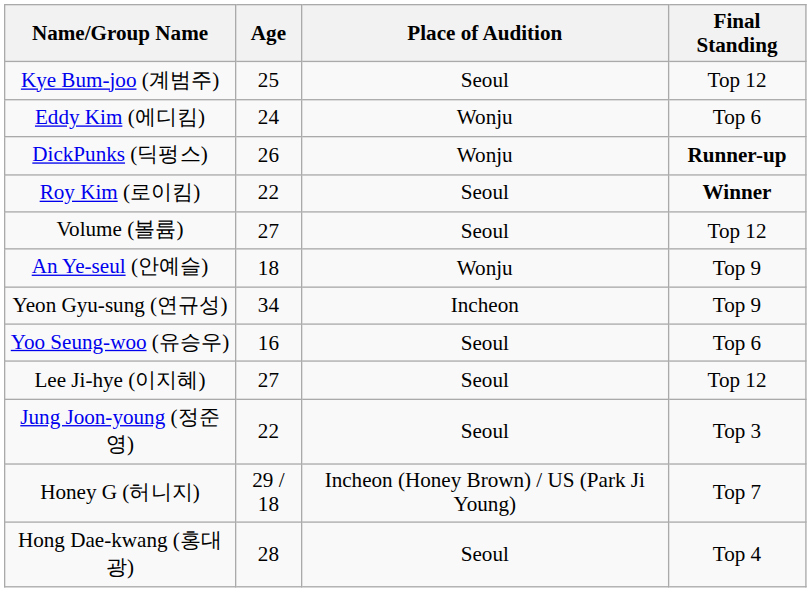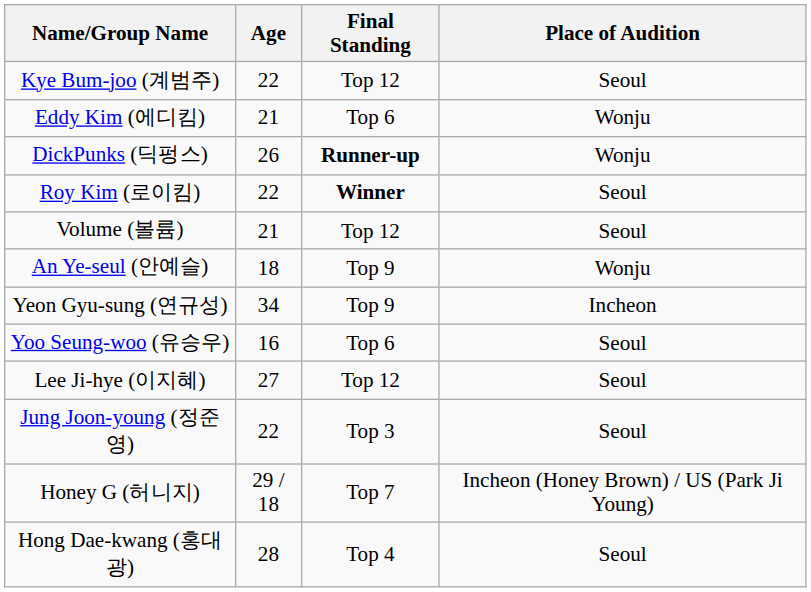columns swapped: Place of Audition <-> Final Standing
Kye Bum-joo (계범주) | Age: 25 -> 22
Eddy Kim (에디킴) | Age: 24 -> 21
Volume (볼륨) | Age: 27 -> 21
